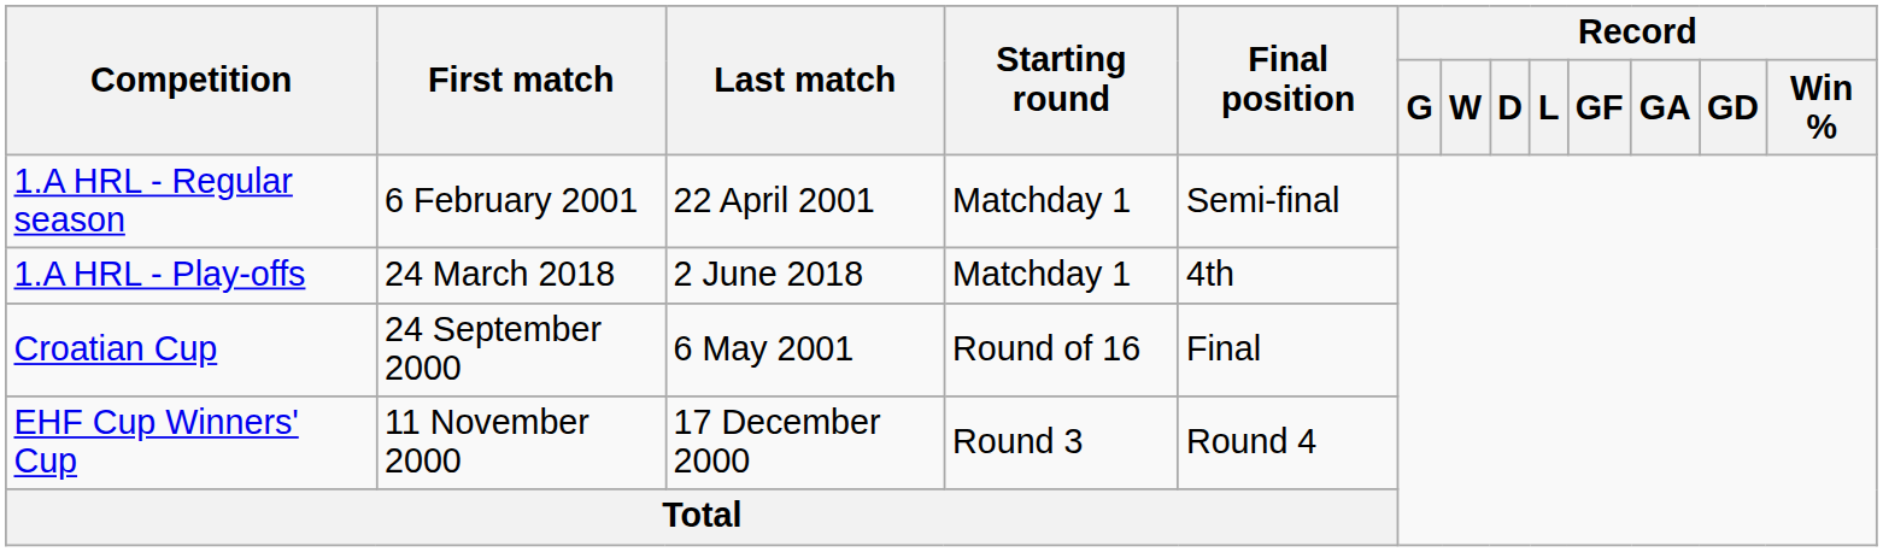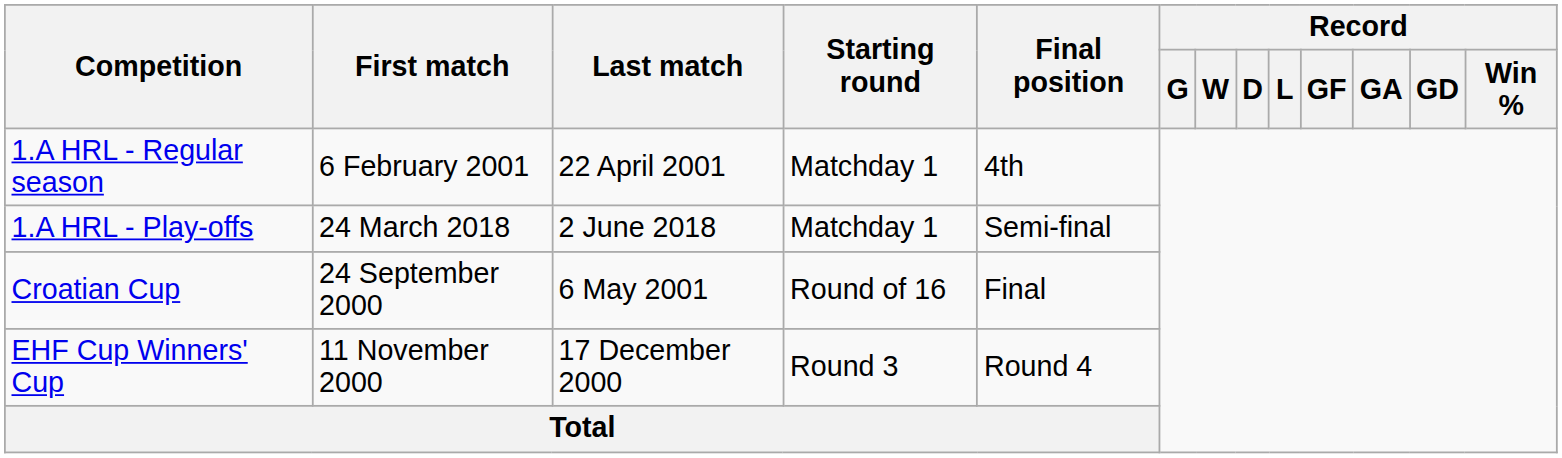1.A HRL - Regular season | Final position: Semi-final -> 4th
1.A HRL - Play-offs | Final position: 4th -> Semi-final
